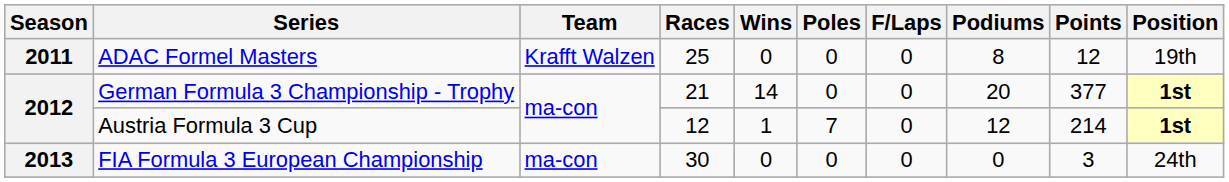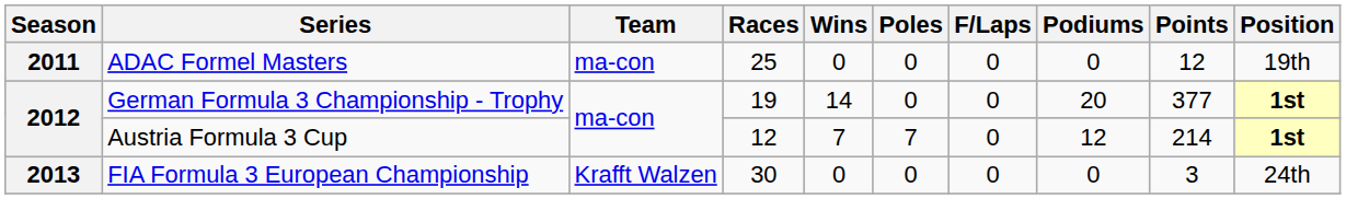ADAC Formel Masters | Team: Krafft Walzen -> ma-con
ADAC Formel Masters | Podiums: 8 -> 0
German Formula 3 Championship - Trophy | Races: 21 -> 19
Austria Formula 3 Cup | Wins: 1 -> 7
FIA Formula 3 European Championship | Team: ma-con -> Krafft Walzen
